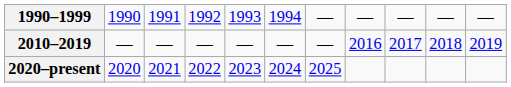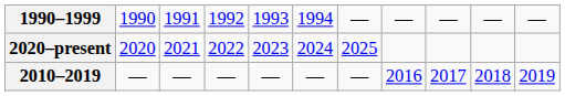rows swapped: 2010–2019 <-> 2020–present
